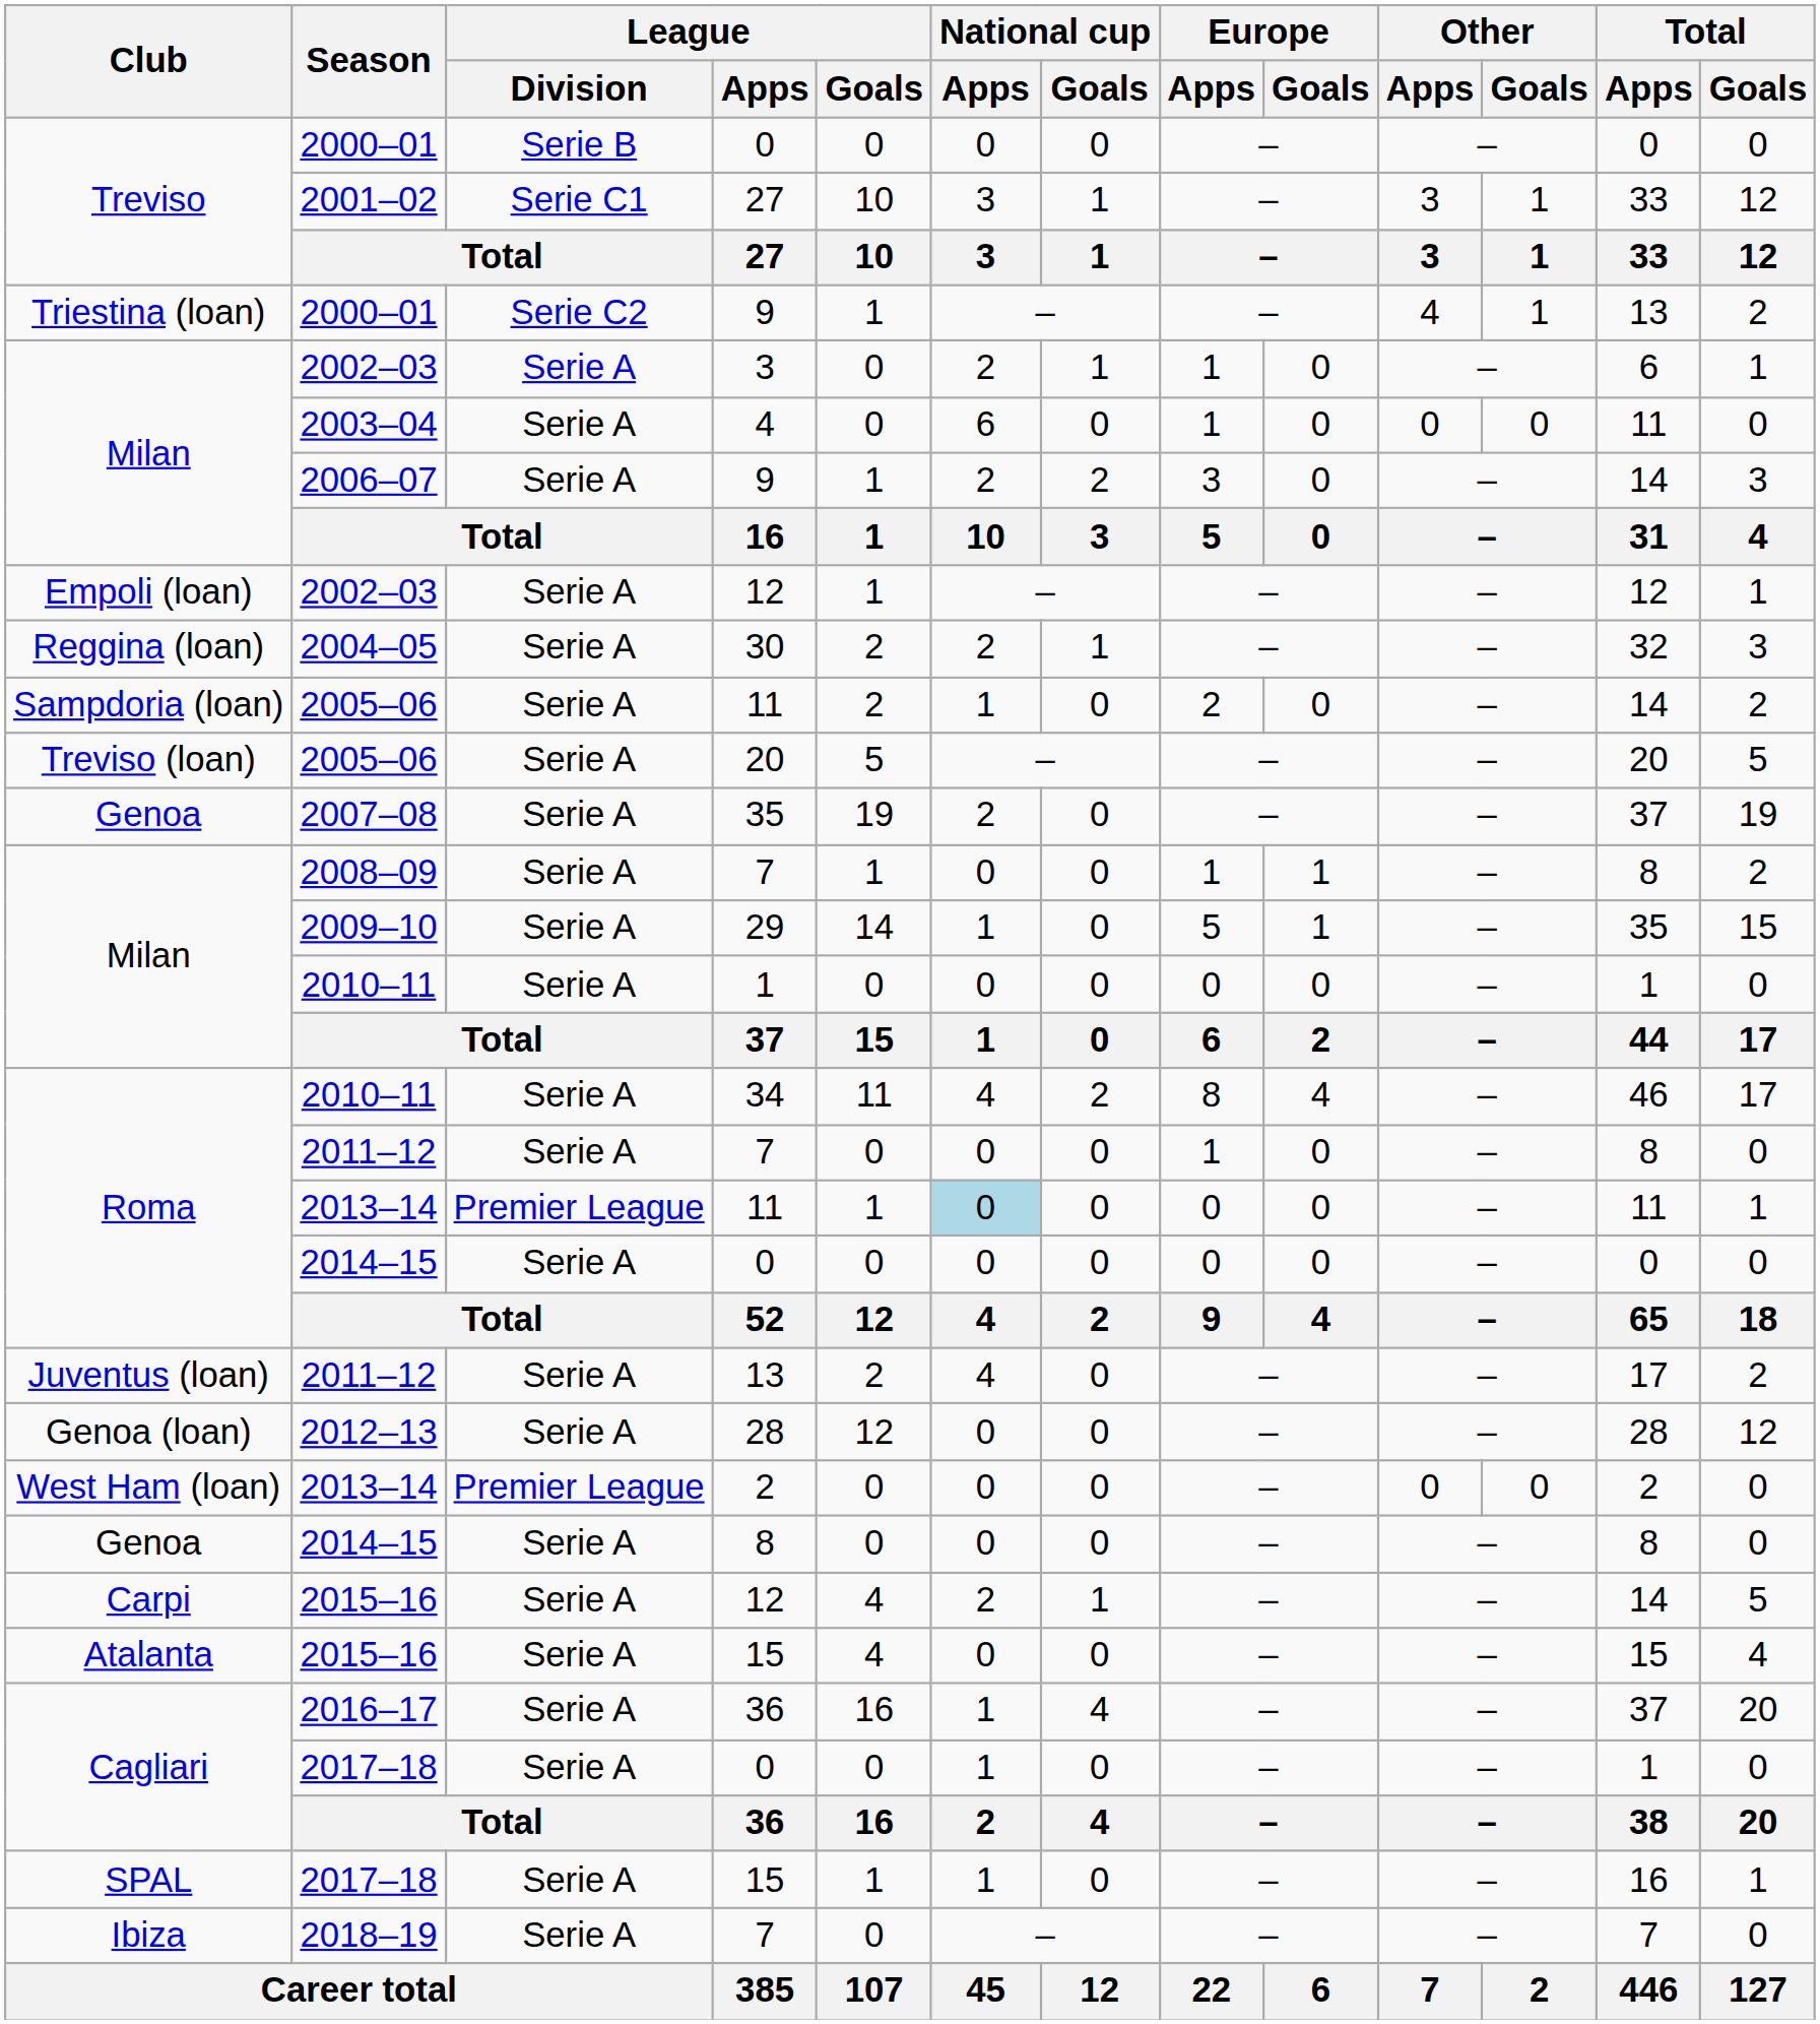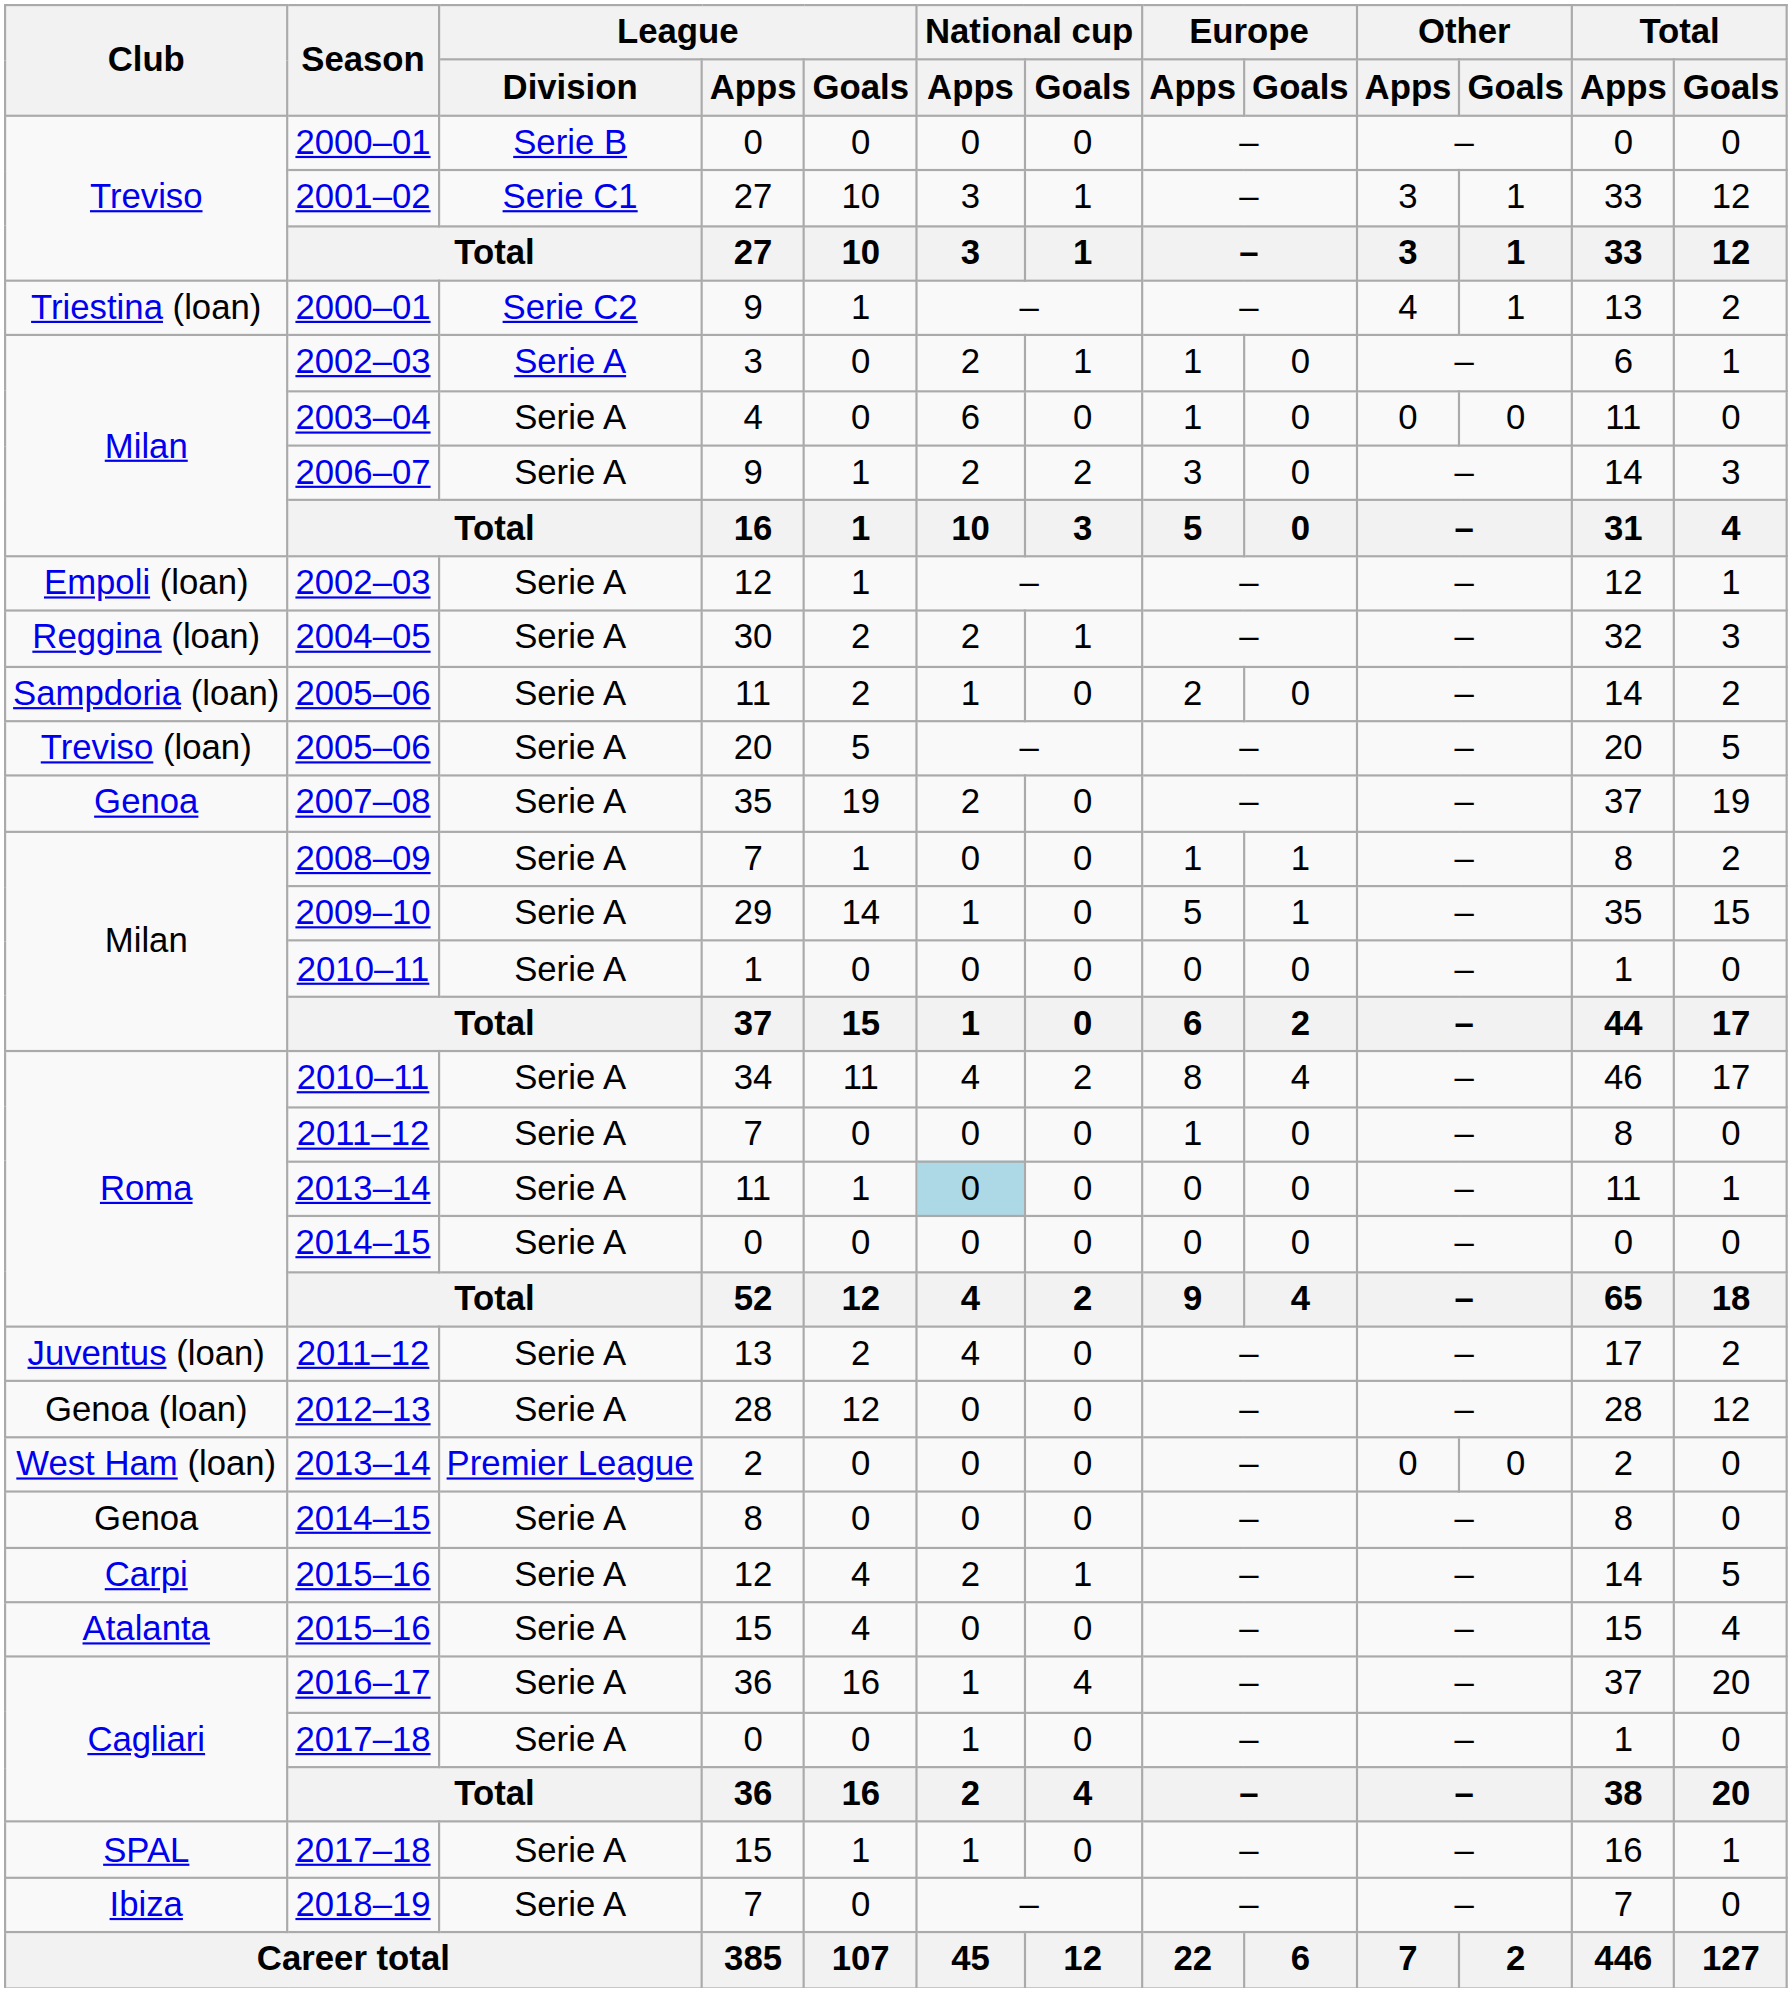2013–14 / 11 | League / Division: Premier League -> Serie A
